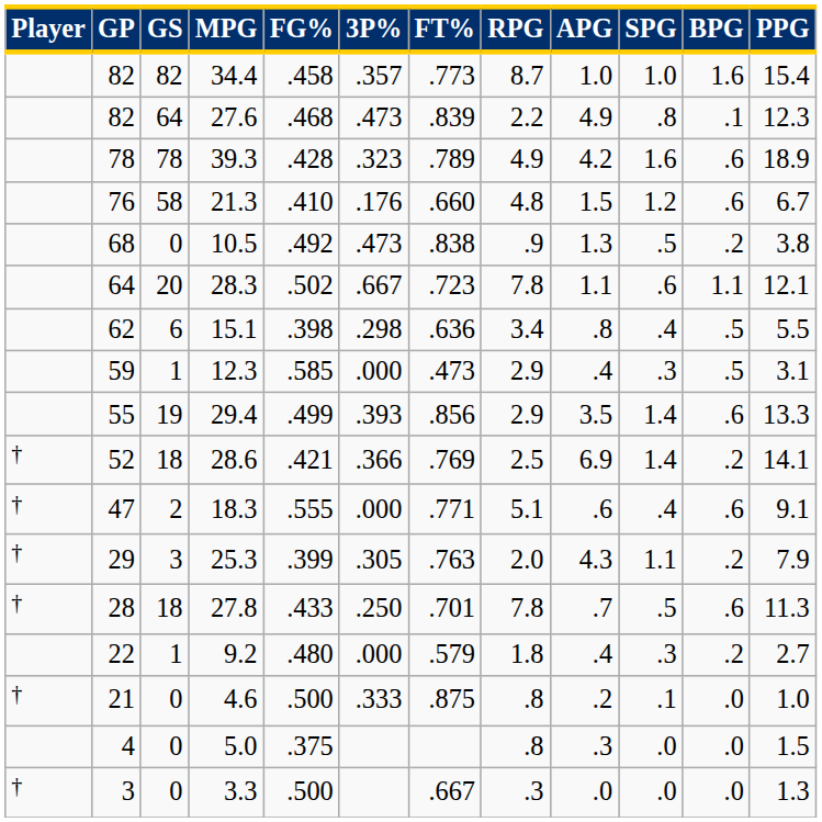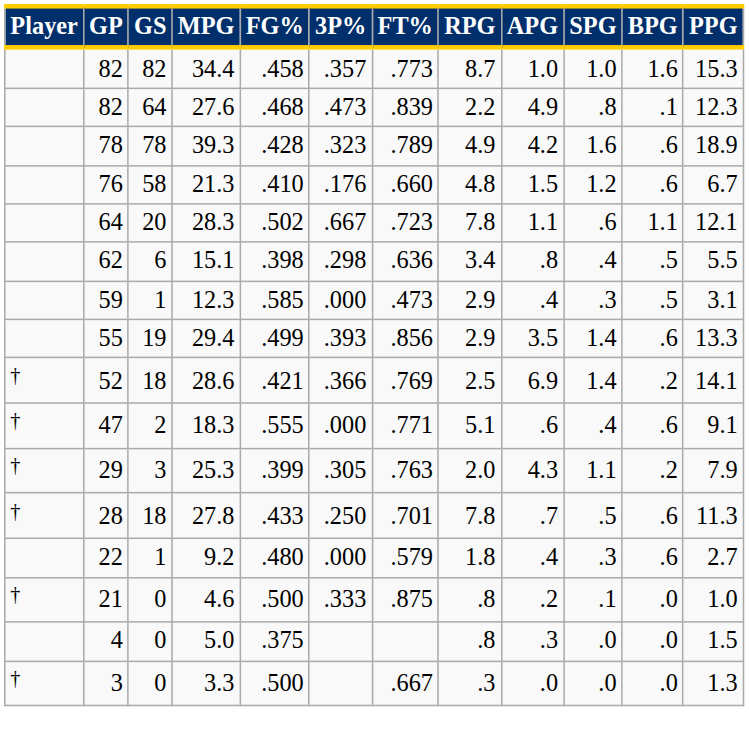34.4 | PPG: 15.4 -> 15.3
- row: 68 | 0 | 10.5 | .492 | .473 | .838 | .9 | 1.3 | .5 | .2 | 3.8
9.2 | BPG: .2 -> .6
